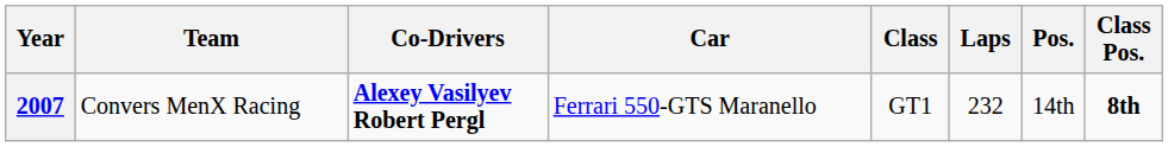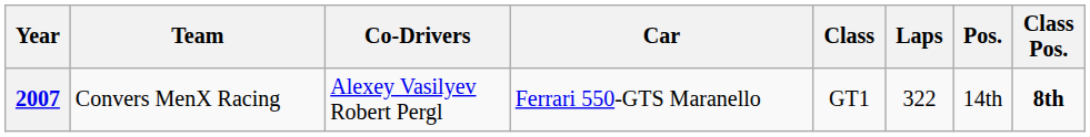2007 | Co-Drivers: bold -> normal
2007 | Laps: 232 -> 322
